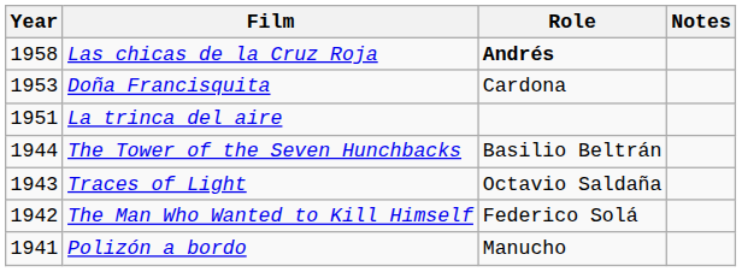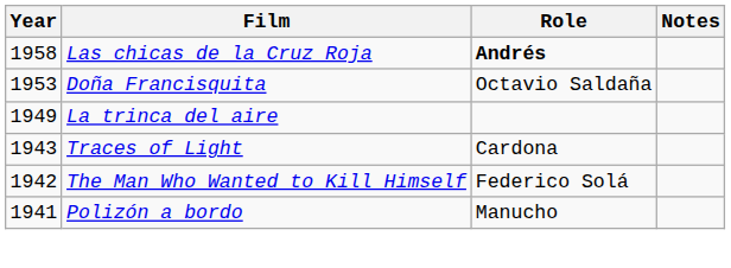Doña Francisquita | Role: Cardona -> Octavio Saldaña
La trinca del aire | Year: 1951 -> 1949
- row: 1944 | The Tower of the Seven Hunchbacks | Basilio Beltrán
Traces of Light | Role: Octavio Saldaña -> Cardona
